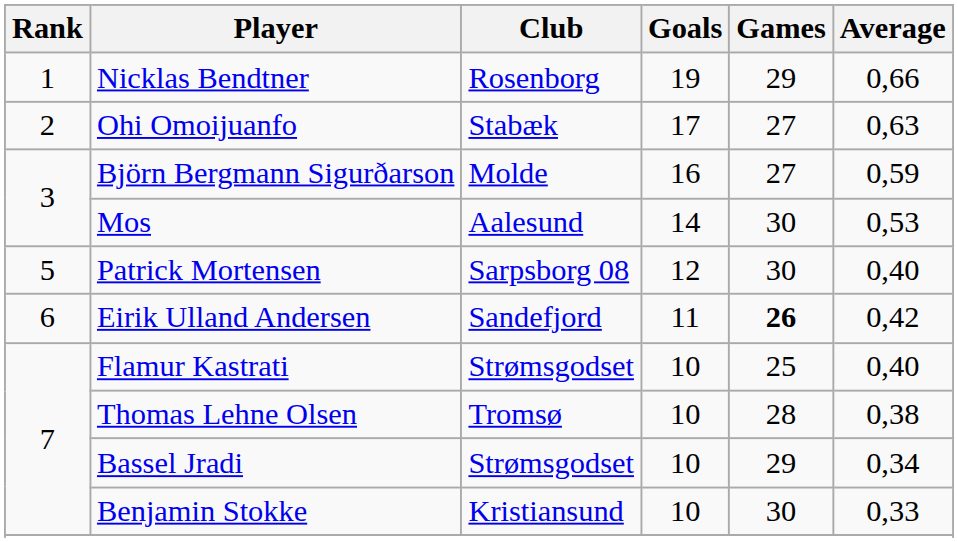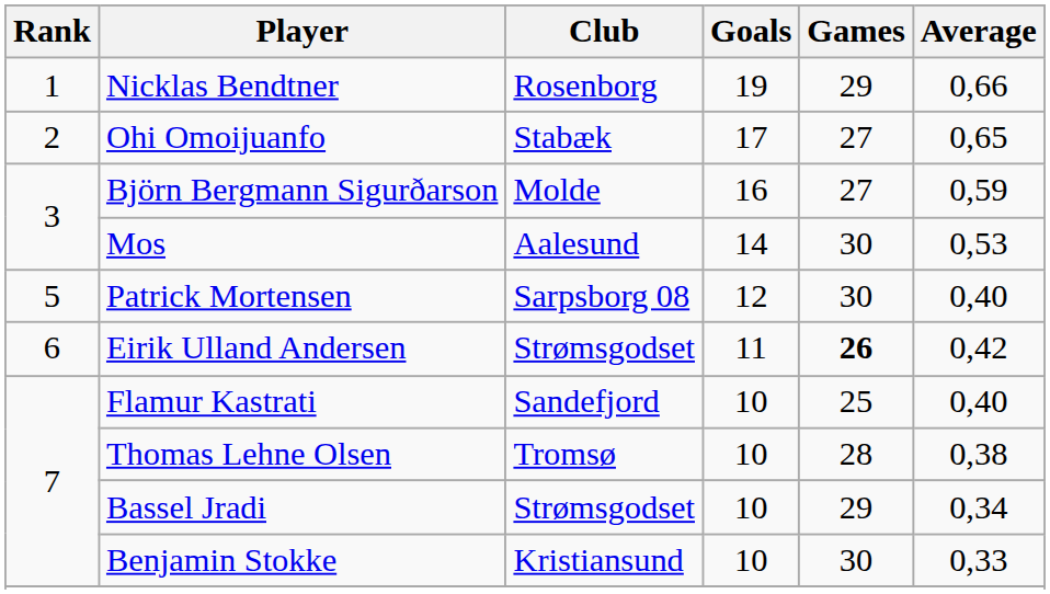Ohi Omoijuanfo | Average: 0,63 -> 0,65
Eirik Ulland Andersen | Club: Sandefjord -> Strømsgodset
Flamur Kastrati | Club: Strømsgodset -> Sandefjord
